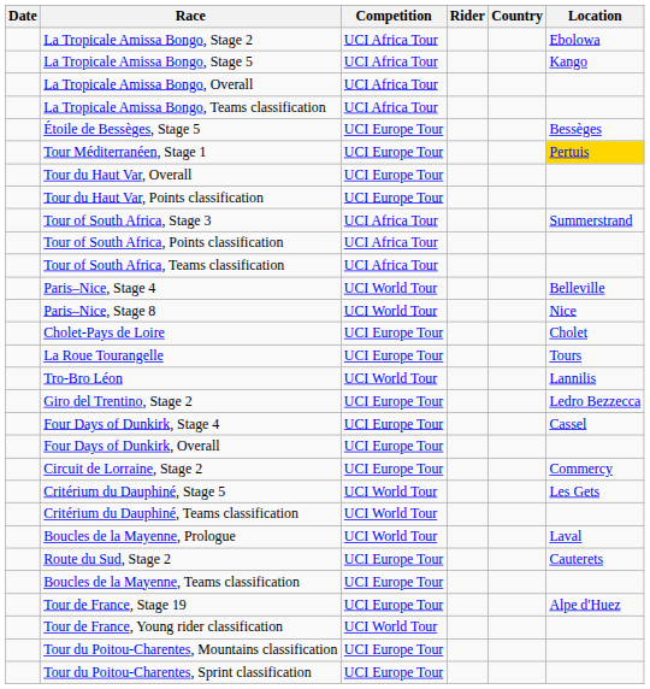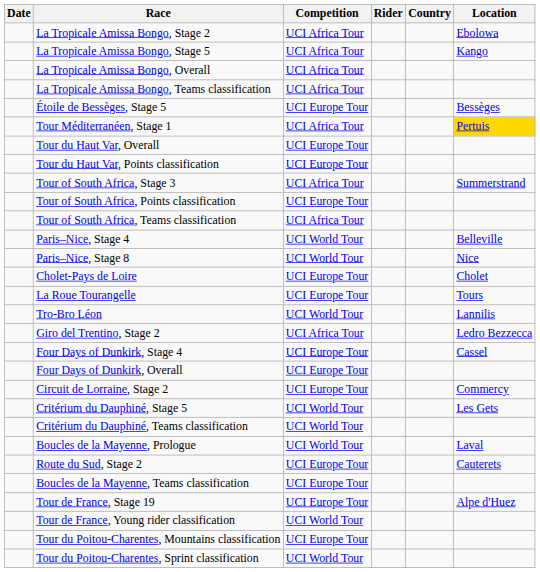Tour Méditerranéen, Stage 1 | Competition: UCI Europe Tour -> UCI Africa Tour
Tour of South Africa, Points classification | Competition: UCI Africa Tour -> UCI Europe Tour
Giro del Trentino, Stage 2 | Competition: UCI Europe Tour -> UCI Africa Tour
Tour du Poitou-Charentes, Sprint classification | Competition: UCI Europe Tour -> UCI World Tour
